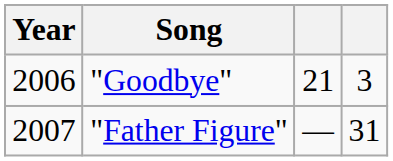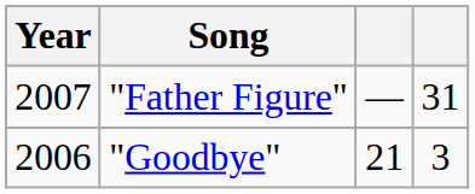rows swapped: "Goodbye" <-> "Father Figure"
